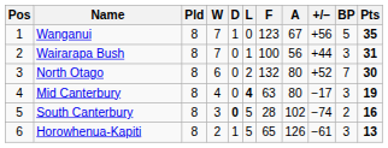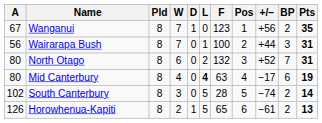columns swapped: Pos <-> A
Wanganui | BP: 5 -> 2
North Otago | Pts: 30 -> 31
Mid Canterbury | BP: 3 -> 6
South Canterbury | D: bold -> normal
South Canterbury | Pts: 16 -> 14
Horowhenua-Kapiti | BP: 3 -> 2
